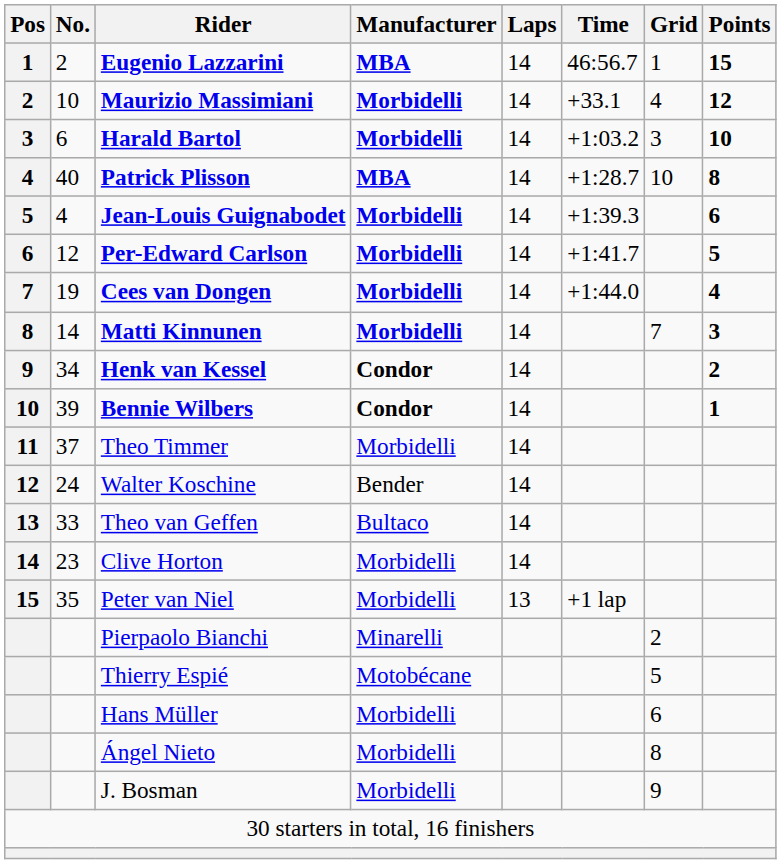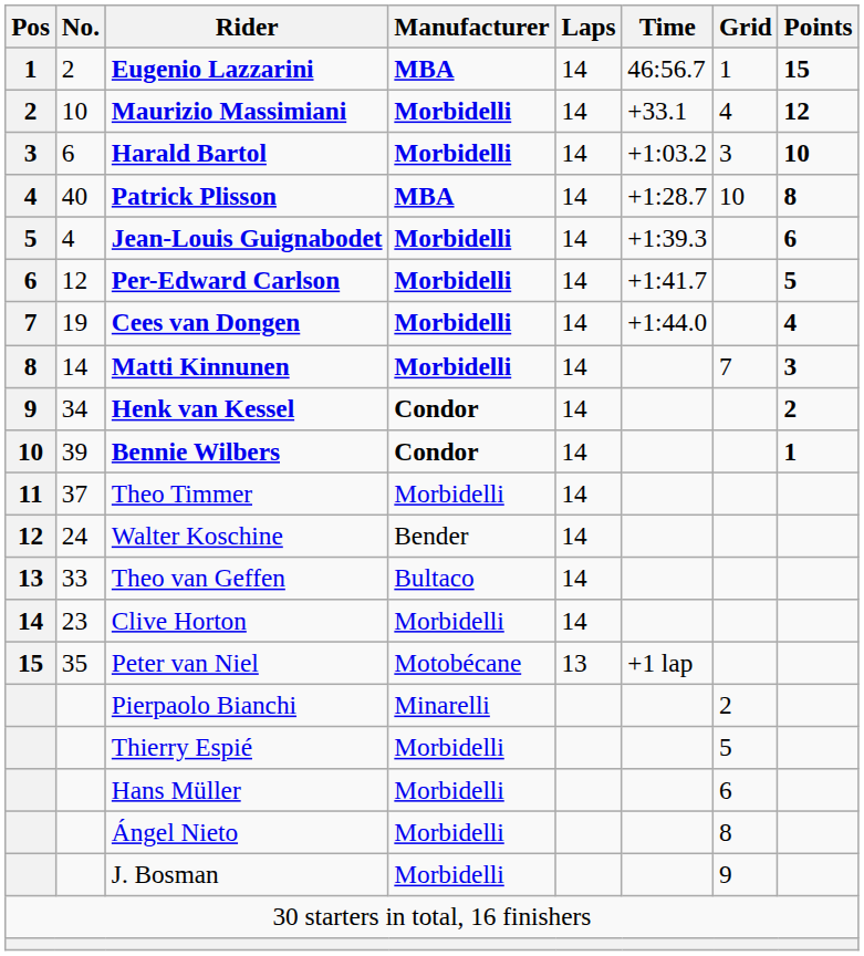Peter van Niel | Manufacturer: Morbidelli -> Motobécane
Thierry Espié | Manufacturer: Motobécane -> Morbidelli
